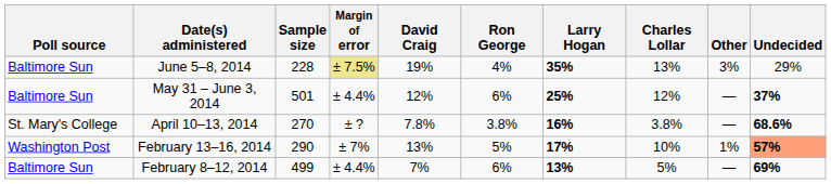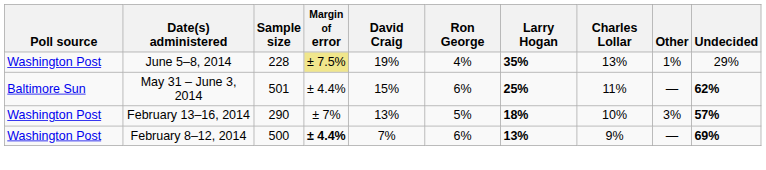June 5–8, 2014 | Poll source: Baltimore Sun -> Washington Post
June 5–8, 2014 | Other: 3% -> 1%
May 31 – June 3, 2014 | David Craig: 12% -> 15%
May 31 – June 3, 2014 | Charles Lollar: 12% -> 11%
May 31 – June 3, 2014 | Undecided: 37% -> 62%
- row: St. Mary's College | April 10–13, 2014 | 270 | ± ? | 7.8% | 3.8% | 16% | 3.8% | — | 68.6%
February 13–16, 2014 | Larry Hogan: 17% -> 18%
February 13–16, 2014 | Other: 1% -> 3%
February 13–16, 2014 | Undecided: lightsalmon background -> no background
February 8–12, 2014 | Poll source: Baltimore Sun -> Washington Post
February 8–12, 2014 | Sample size: 499 -> 500
February 8–12, 2014 | Margin of error: normal -> bold
February 8–12, 2014 | Charles Lollar: 5% -> 9%
